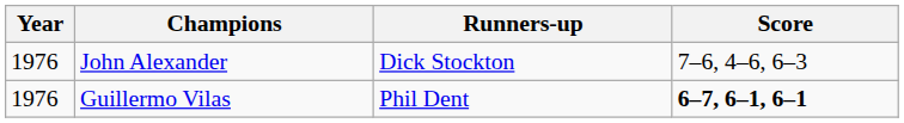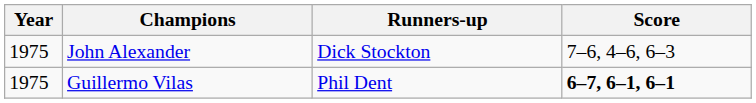John Alexander | Year: 1976 -> 1975
Guillermo Vilas | Year: 1976 -> 1975
